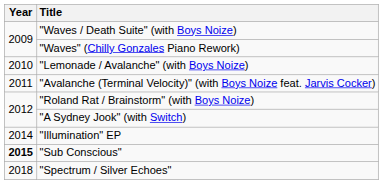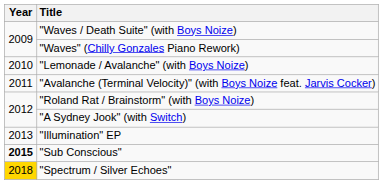"Illumination" EP | Year: 2014 -> 2013
"Spectrum / Silver Echoes" | Year: no background -> gold background
